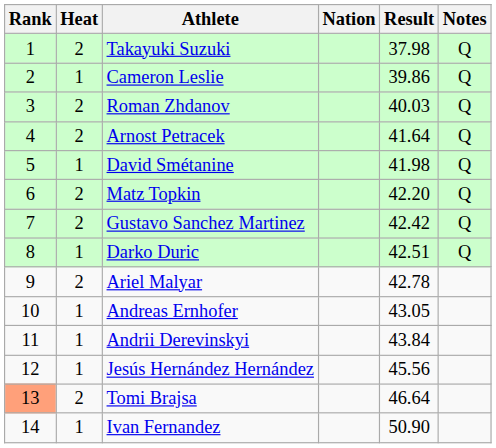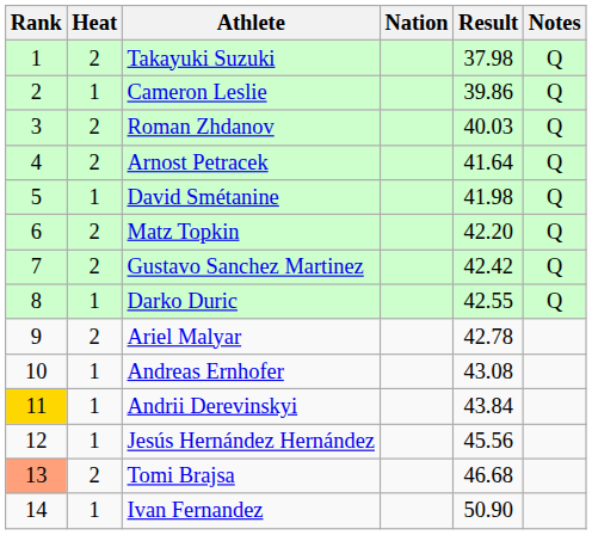Darko Duric | Result: 42.51 -> 42.55
Andreas Ernhofer | Result: 43.05 -> 43.08
Andrii Derevinskyi | Rank: no background -> gold background
Tomi Brajsa | Result: 46.64 -> 46.68
